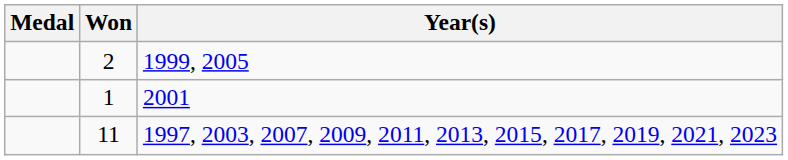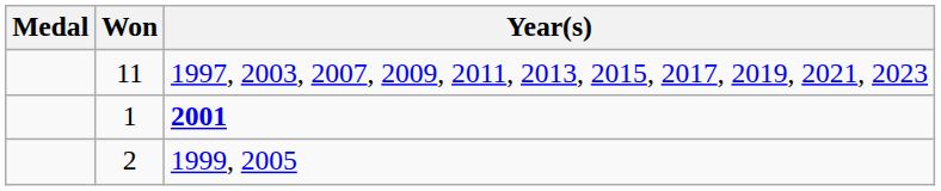rows swapped: 11 <-> 2
1 | Year(s): normal -> bold
